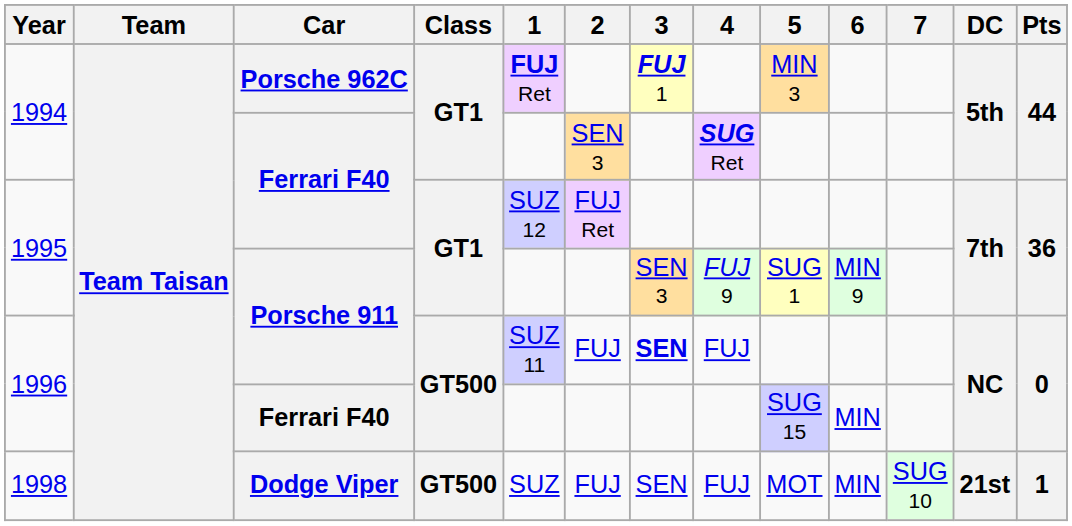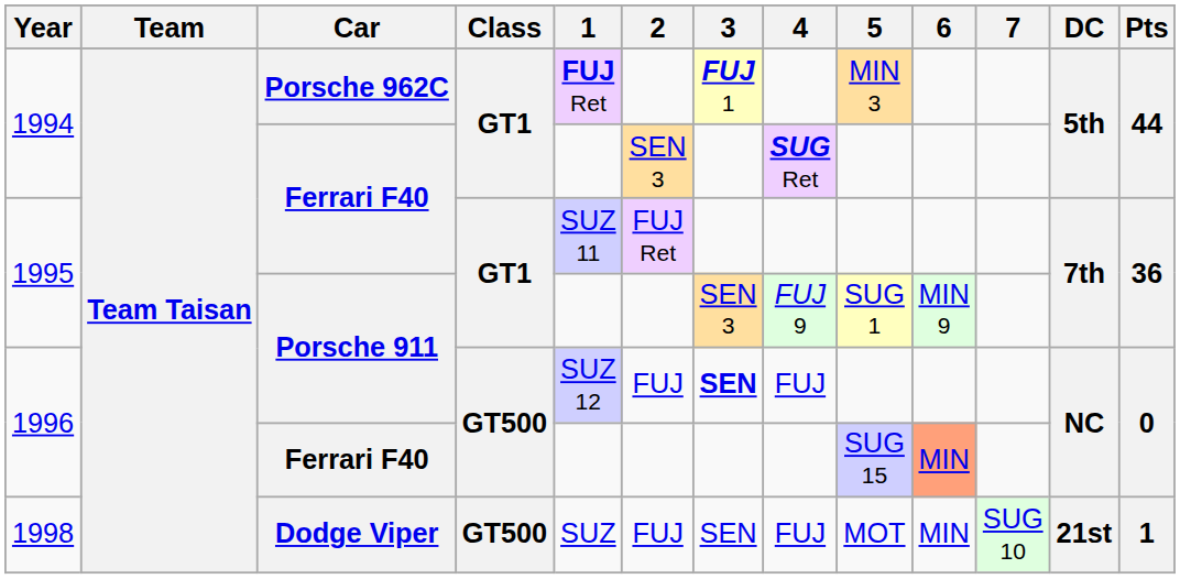1995 / Ferrari F40 | 1: SUZ 12 -> SUZ 11
1996 / Porsche 911 | 1: SUZ 11 -> SUZ 12
1996 / Ferrari F40 | 6: no background -> lightsalmon background
